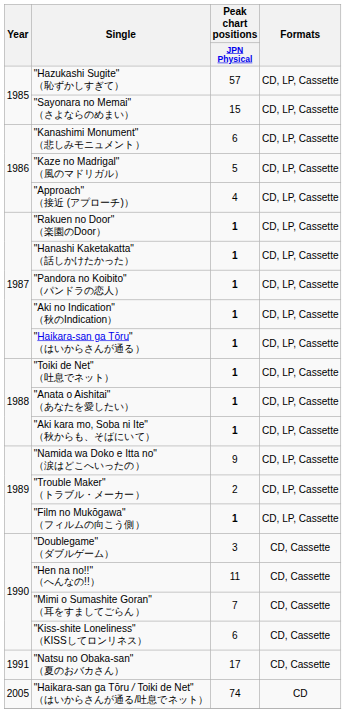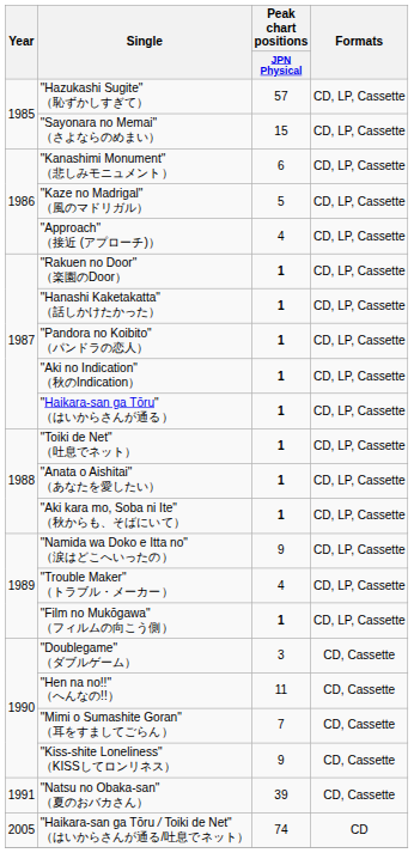"Trouble Maker" （トラブル・メーカー） | Peak chart positions / JPN Physical: 2 -> 4
"Kiss-shite Loneliness" （KISSしてロンリネス） | Peak chart positions / JPN Physical: 6 -> 9
"Natsu no Obaka-san" （夏のおバカさん） | Peak chart positions / JPN Physical: 17 -> 39
